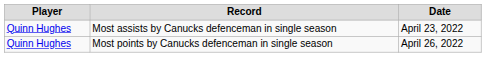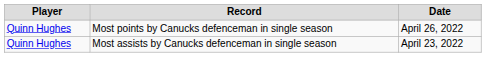rows swapped: Most assists by Canucks defenceman in single season <-> Most points by Canucks defenceman in single season
